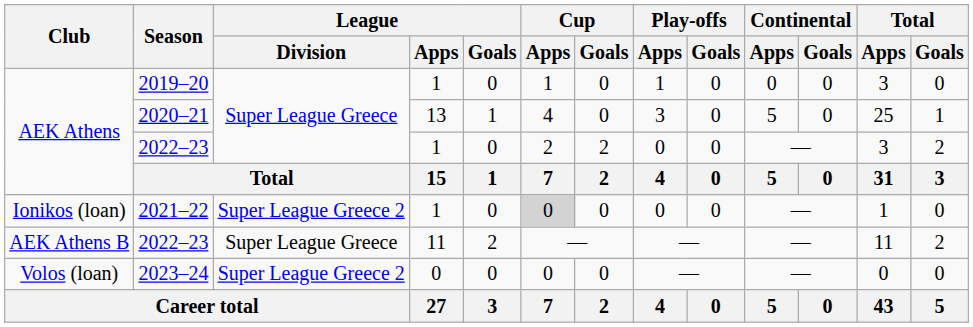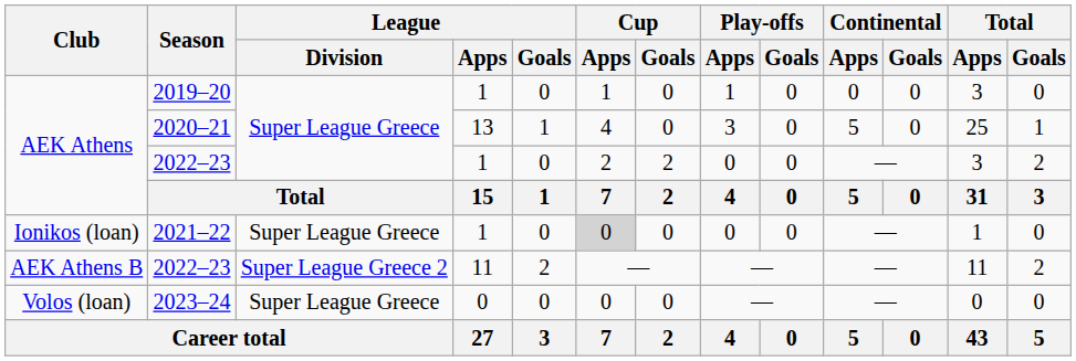2021–22 | League / Division: Super League Greece 2 -> Super League Greece
AEK Athens B / 2022–23 | League / Division: Super League Greece -> Super League Greece 2
2023–24 | League / Division: Super League Greece 2 -> Super League Greece
